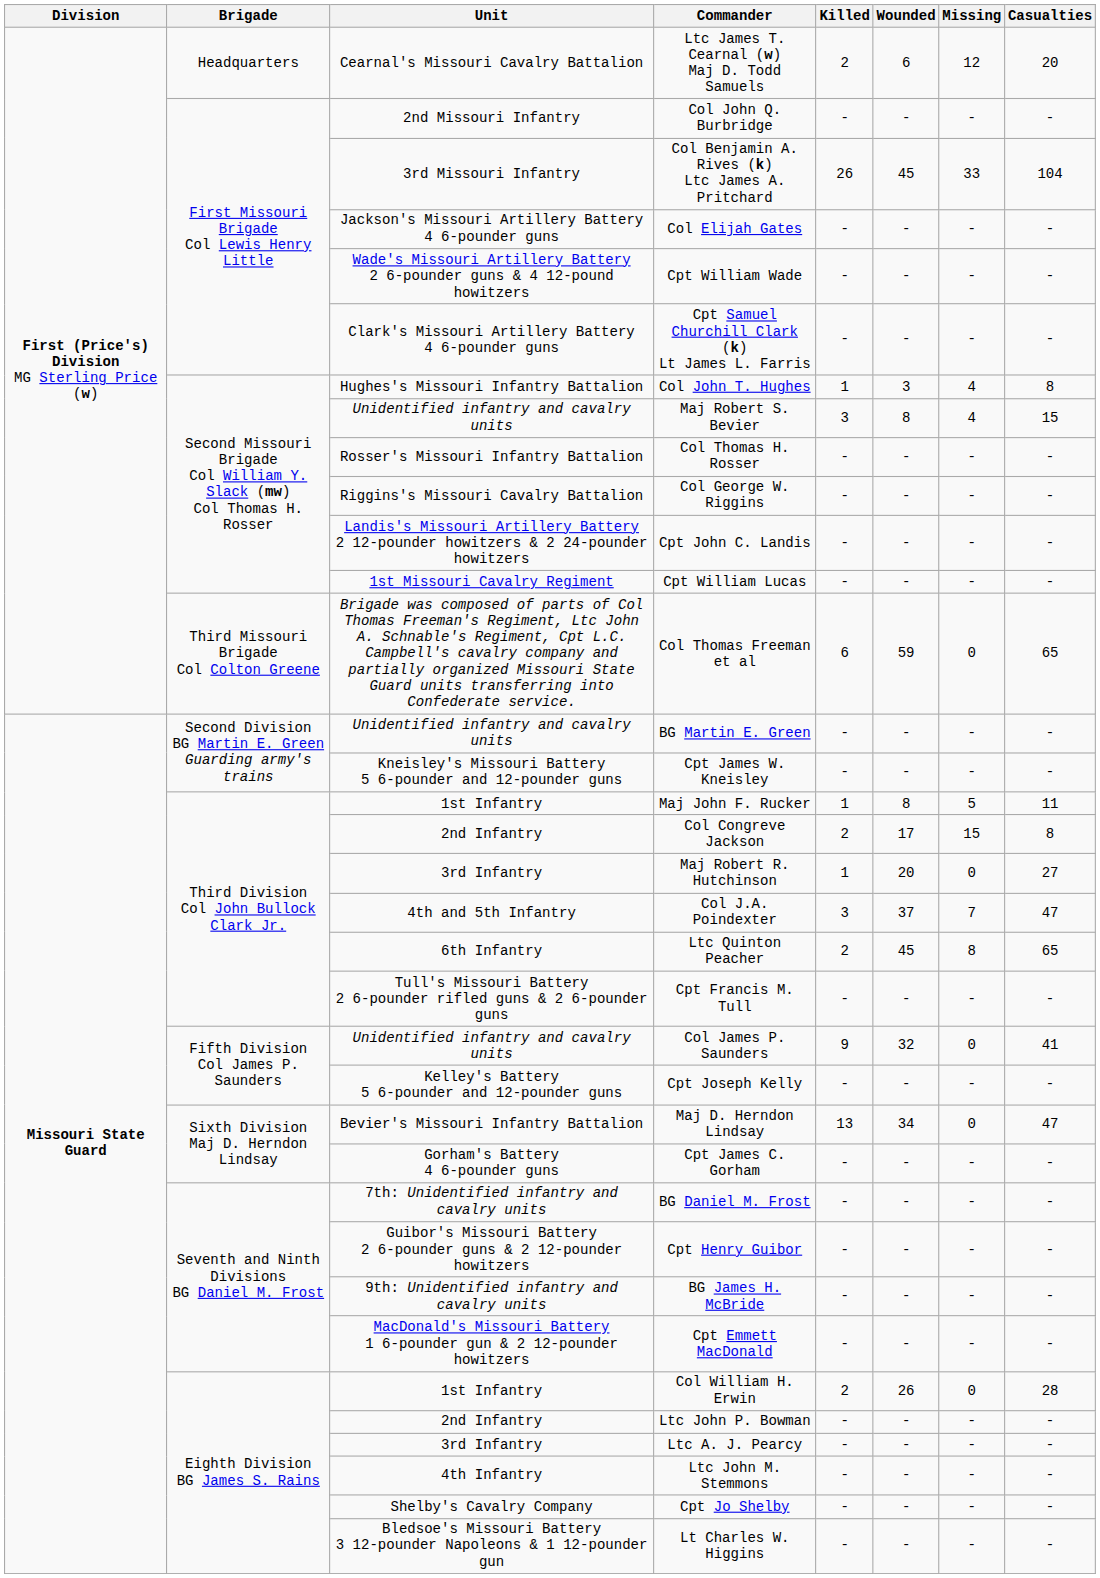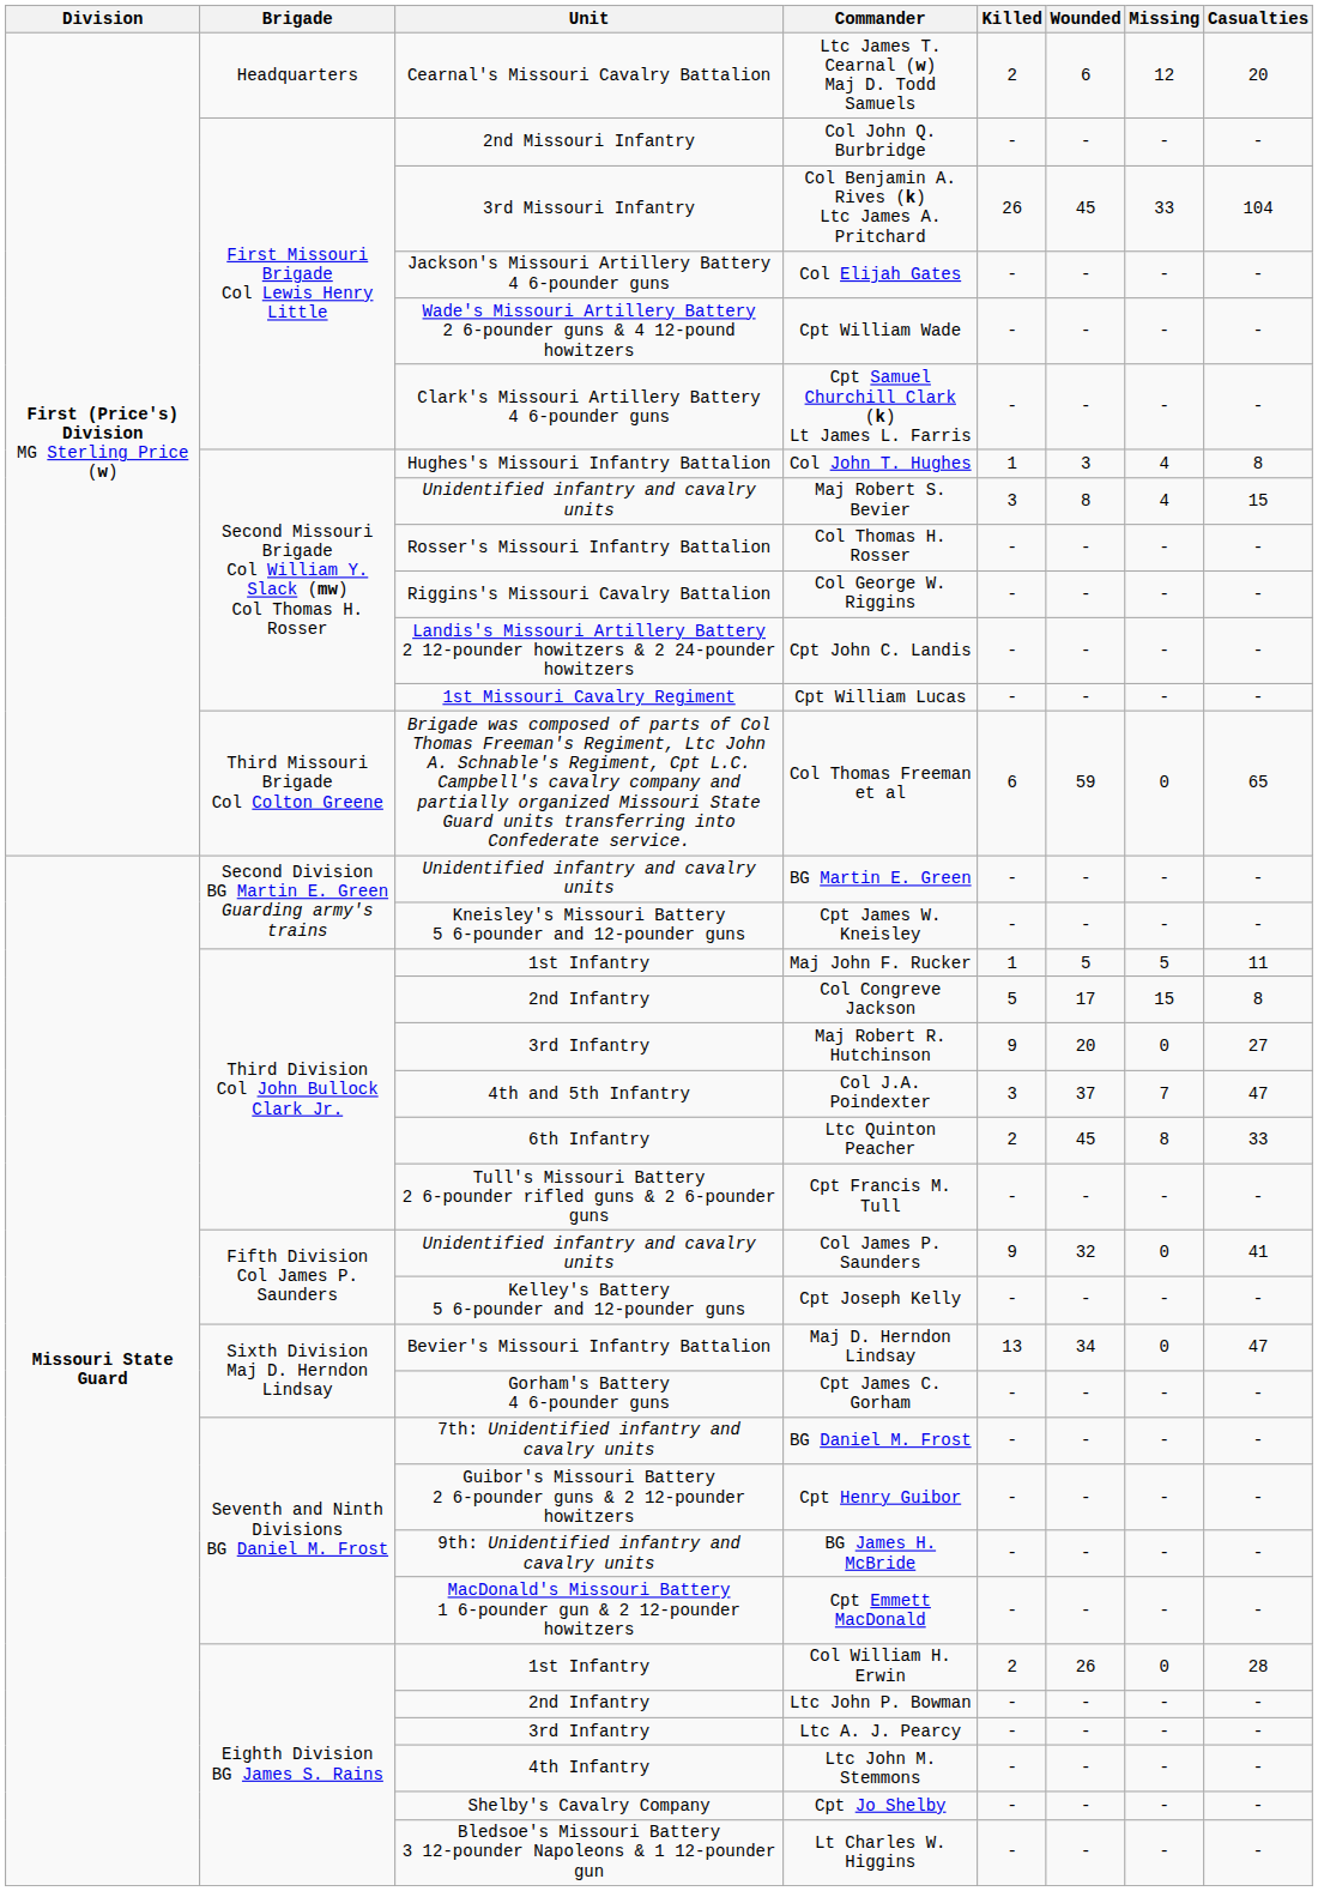Maj John F. Rucker | Wounded: 8 -> 5
Col Congreve Jackson | Killed: 2 -> 5
Maj Robert R. Hutchinson | Killed: 1 -> 9
Ltc Quinton Peacher | Casualties: 65 -> 33
